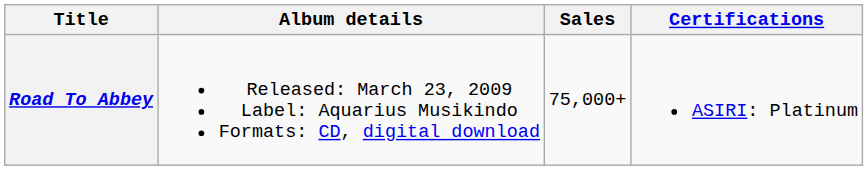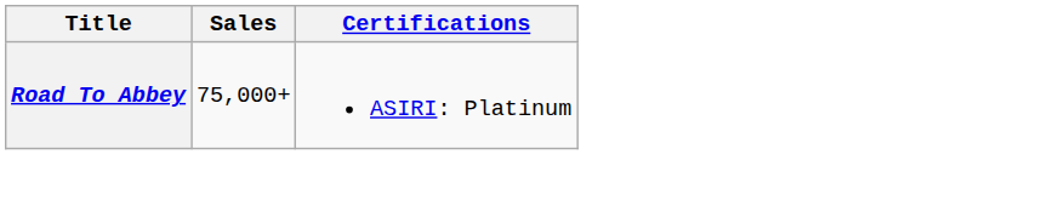- column: Album details | Released: March 23, 2009 Label: Aquarius Musikindo Formats: CD, digital download
